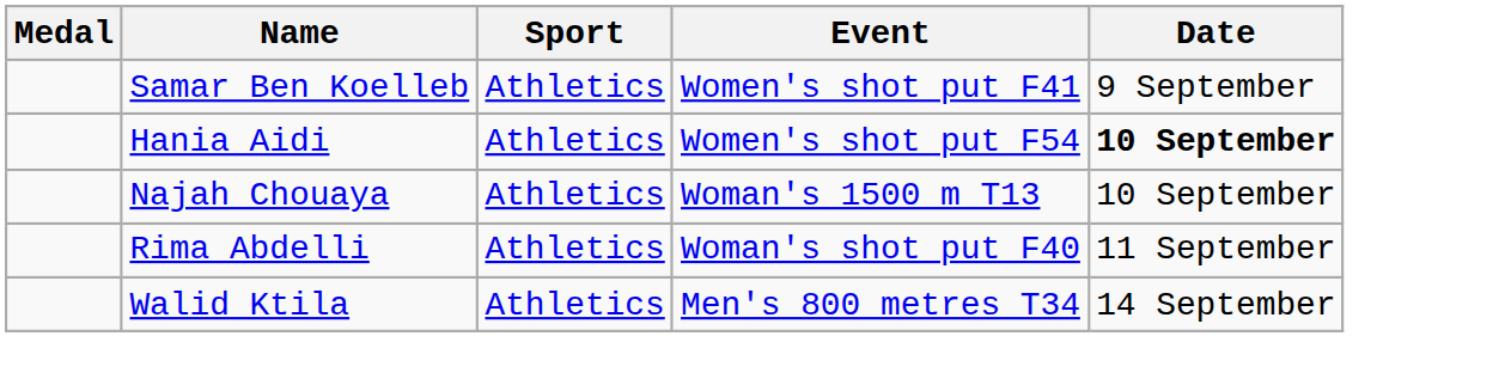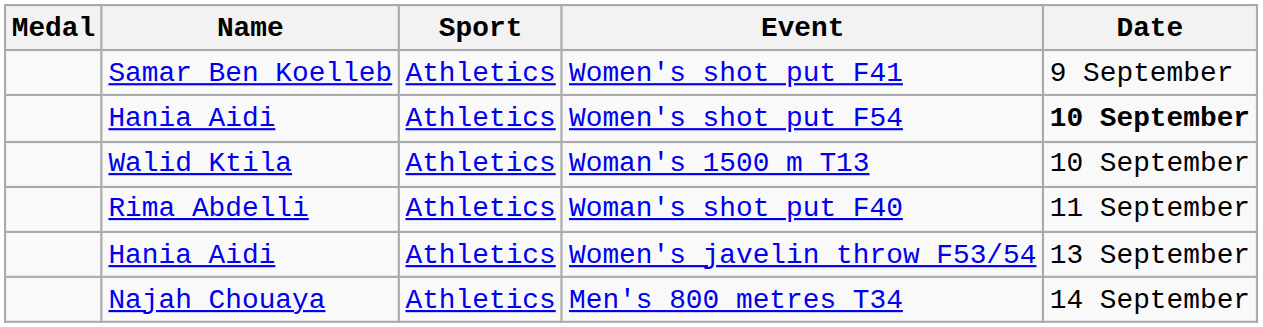Woman's 1500 m T13 | Name: Najah Chouaya -> Walid Ktila
+ row: Hania Aidi | Athletics | Women's javelin throw F53/54 | 13 September
Men's 800 metres T34 | Name: Walid Ktila -> Najah Chouaya
